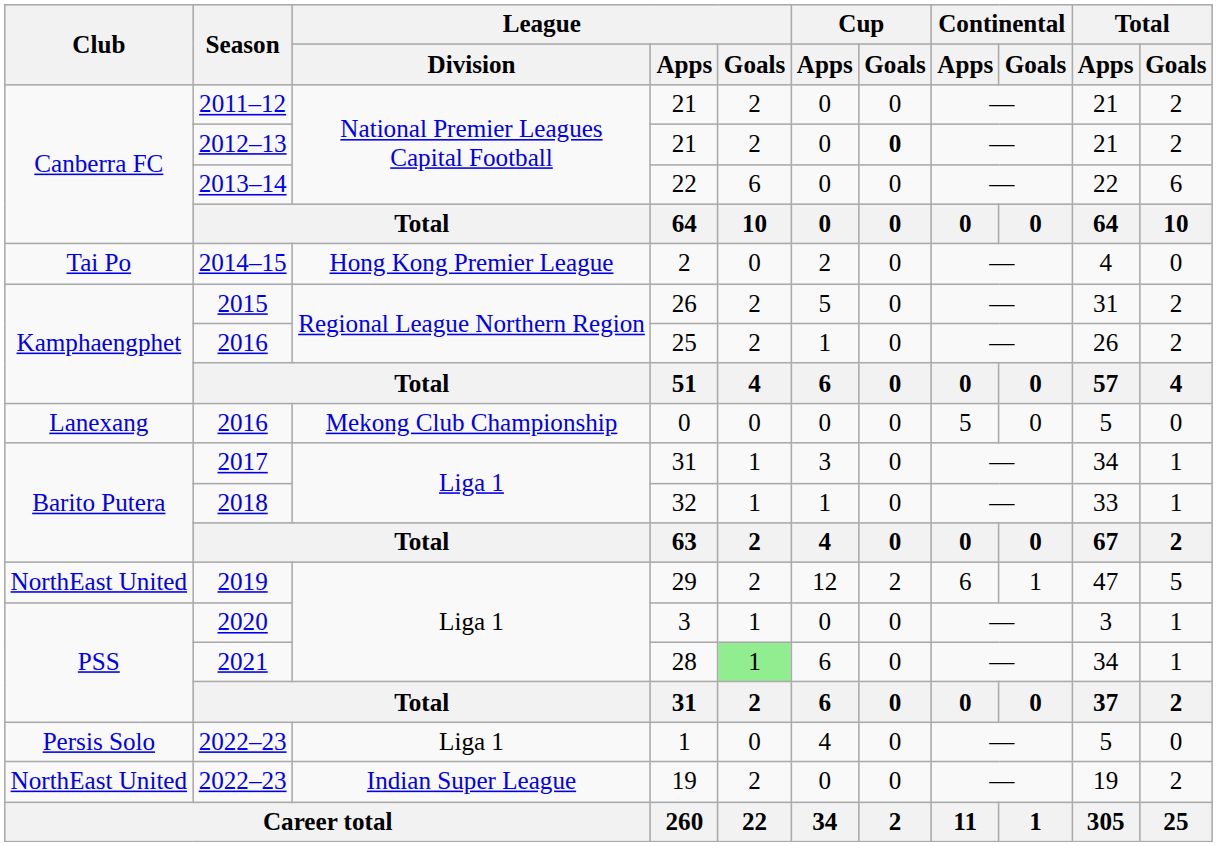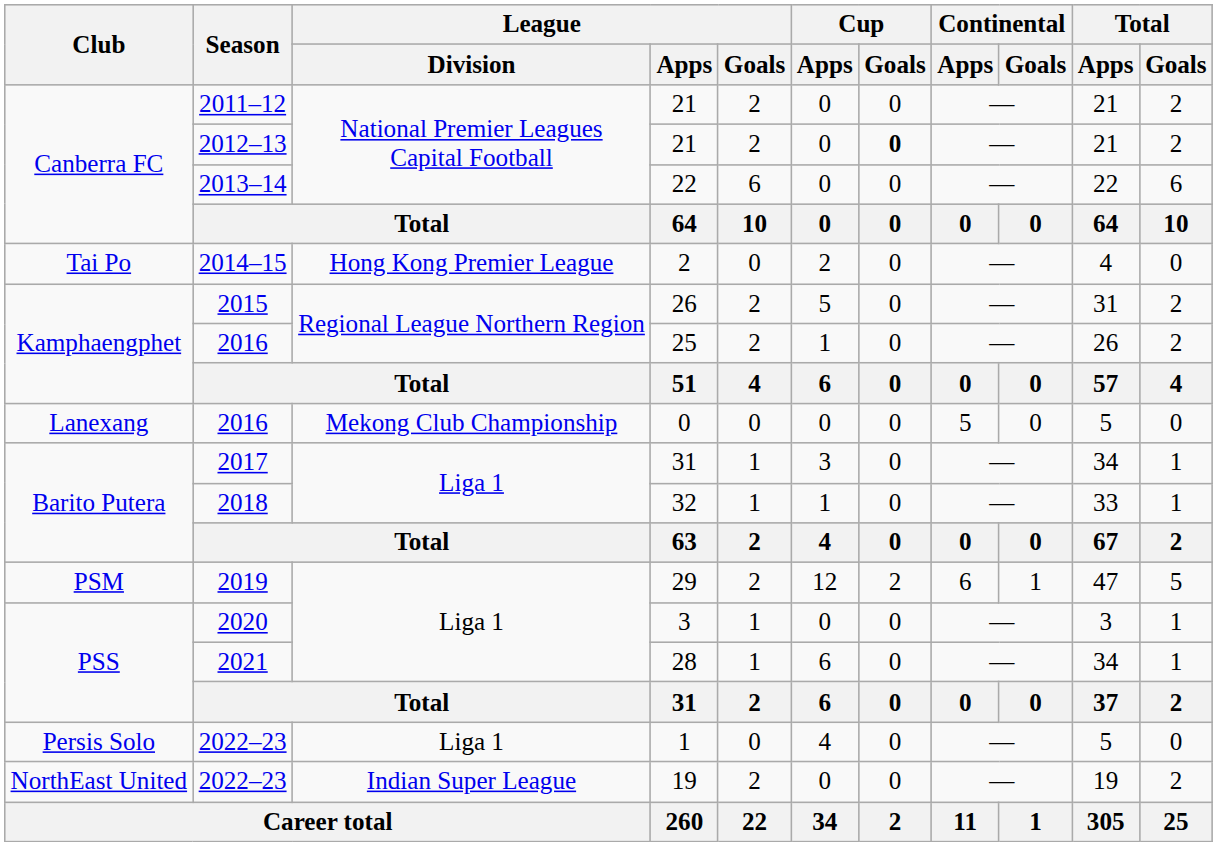29 | Club: NorthEast United -> PSM
28 | League / Goals: lightgreen background -> no background
